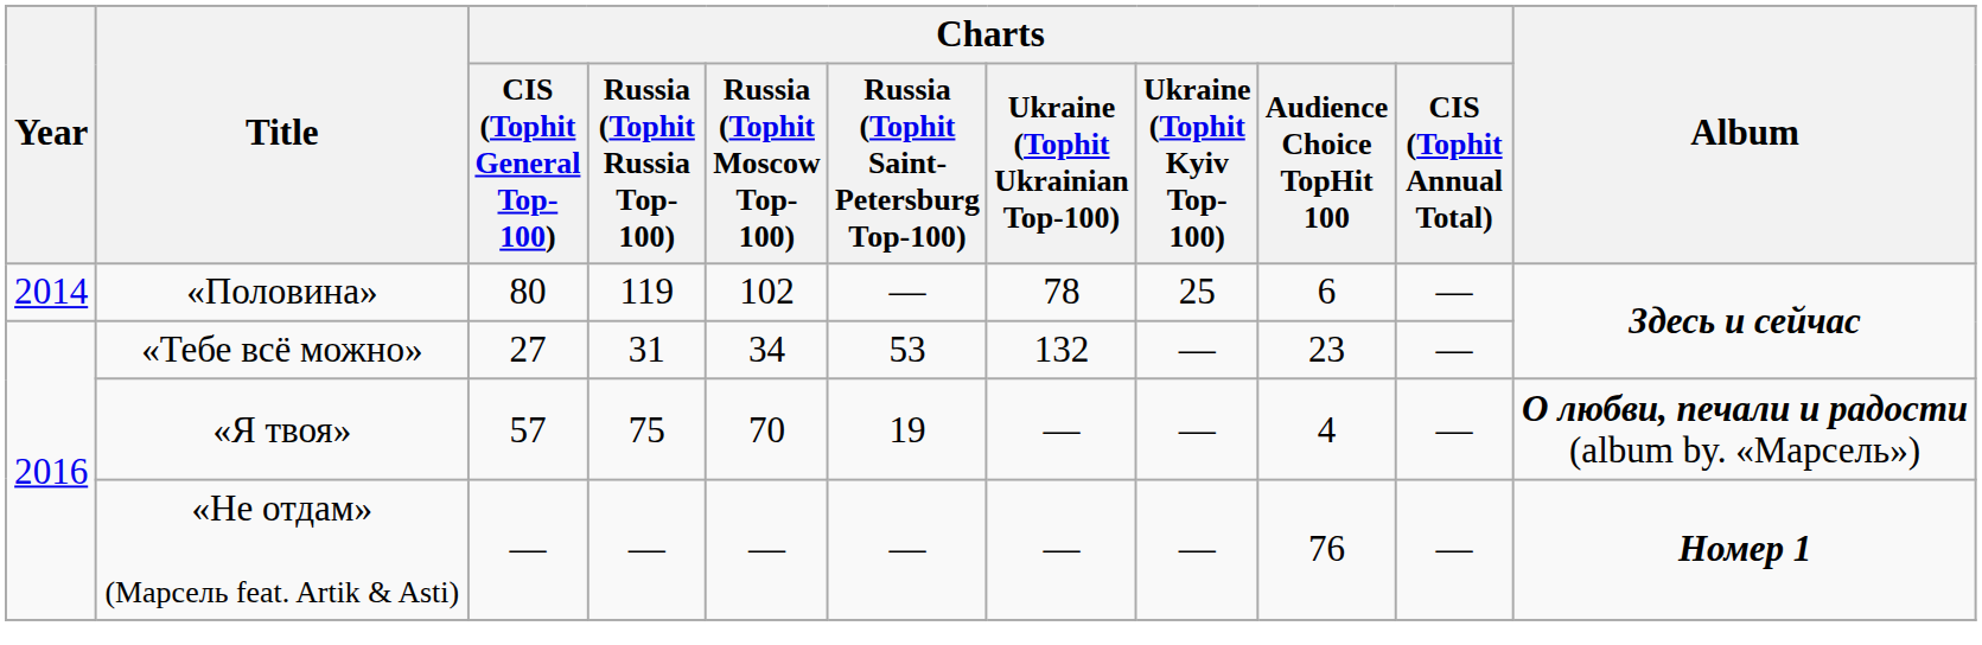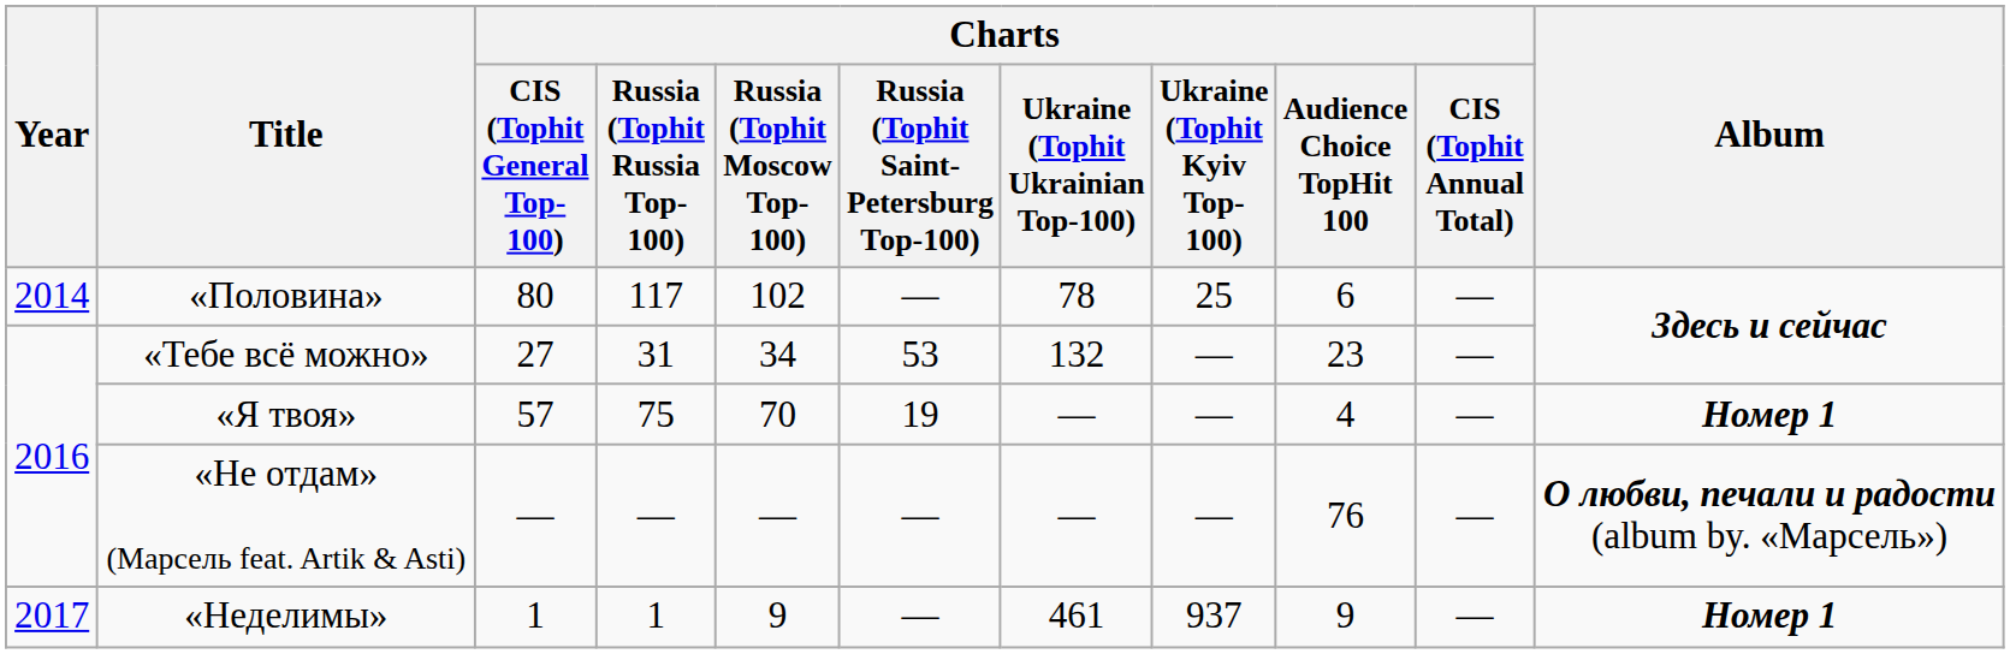«Половина» | Charts / Russia (Tophit Russia Тоp-100): 119 -> 117
«Я твоя» | Album: О любви, печали и радости (album by. «Марсель») -> Номер 1
«Не отдам» (Марсель feat. Artik & Asti) | Album: Номер 1 -> О любви, печали и радости (album by. «Марсель»)
+ row: 2017 | «Неделимы» | 1 | 1 | 9 | — | 461 | 937 | 9 | — | Номер 1
